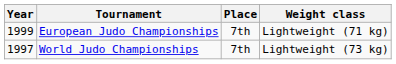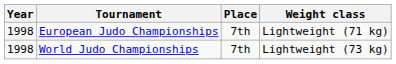European Judo Championships | Year: 1999 -> 1998
World Judo Championships | Year: 1997 -> 1998
